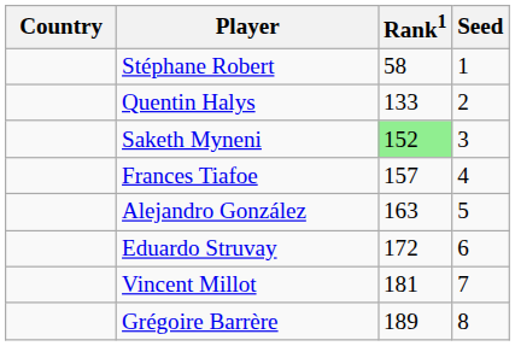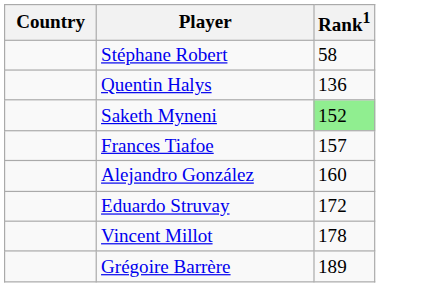- column: Seed | 1 | 2 | 3 | 4 | 5 | 6 | 7 | 8
Quentin Halys | Rank1: 133 -> 136
Alejandro González | Rank1: 163 -> 160
Vincent Millot | Rank1: 181 -> 178
